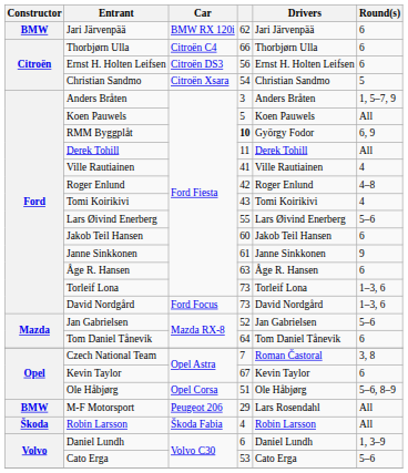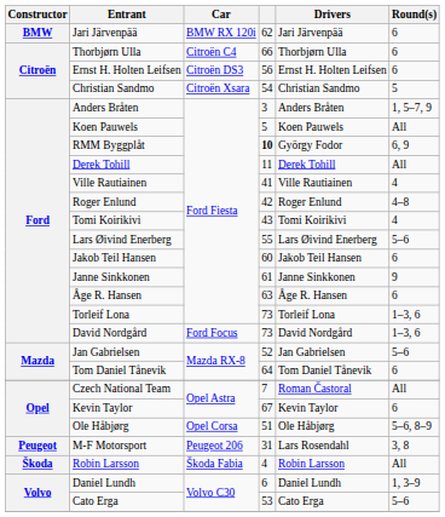Czech National Team | Round(s): 3, 8 -> All
M-F Motorsport | Constructor: BMW -> Peugeot
M-F Motorsport | column 4: 29 -> 31
M-F Motorsport | Round(s): All -> 3, 8
